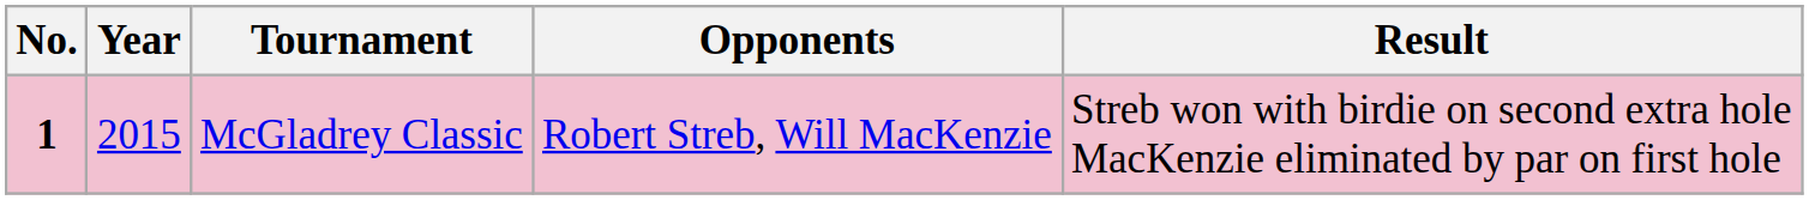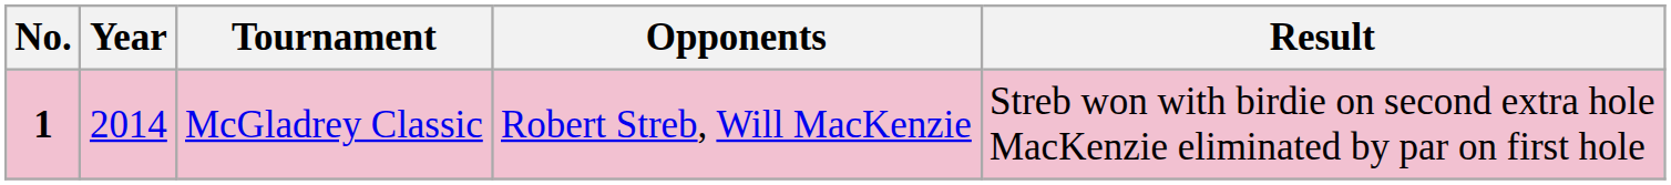McGladrey Classic | Year: 2015 -> 2014
